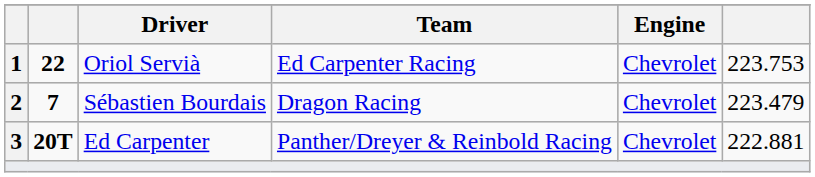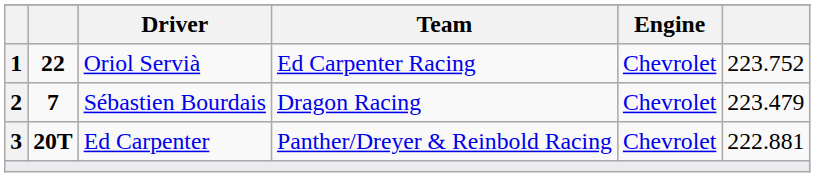Oriol Servià | column 6: 223.753 -> 223.752
